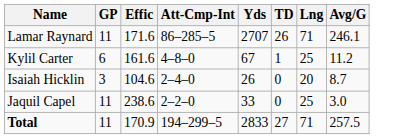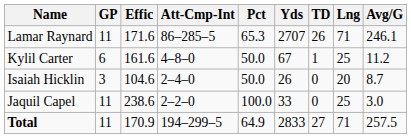+ column: Pct | 65.3 | 50.0 | 50.0 | 100.0 | 64.9
